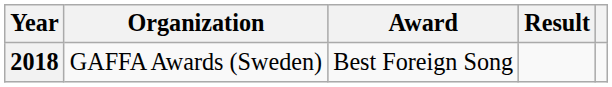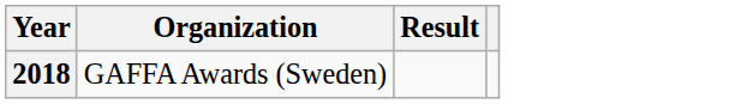- column: Award | Best Foreign Song
